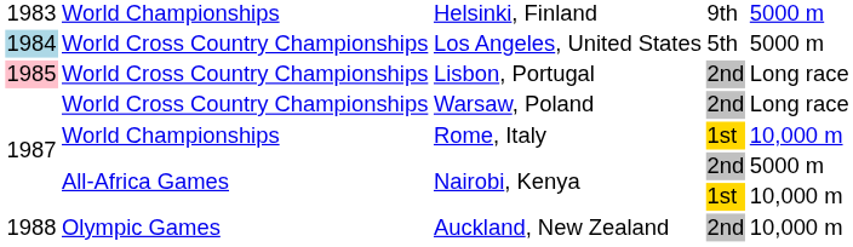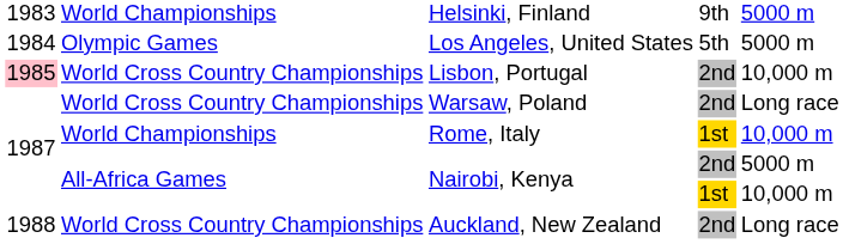Los Angeles, United States | column 1: lightblue background -> no background
Los Angeles, United States | column 2: World Cross Country Championships -> Olympic Games
Lisbon, Portugal | column 5: Long race -> 10,000 m
Auckland, New Zealand | column 2: Olympic Games -> World Cross Country Championships
Auckland, New Zealand | column 5: 10,000 m -> Long race
